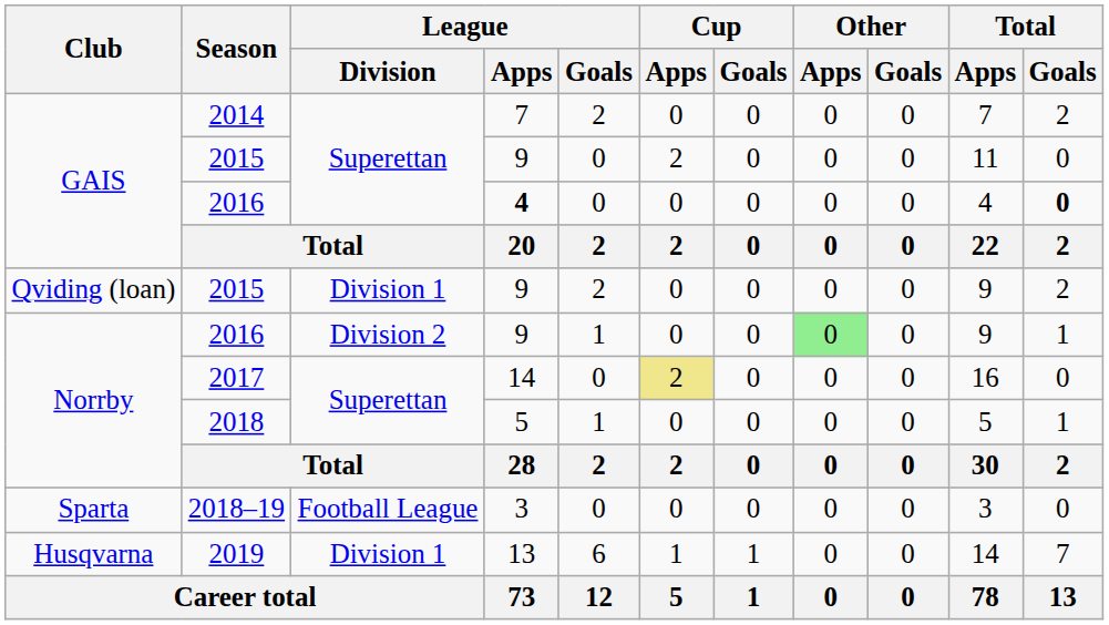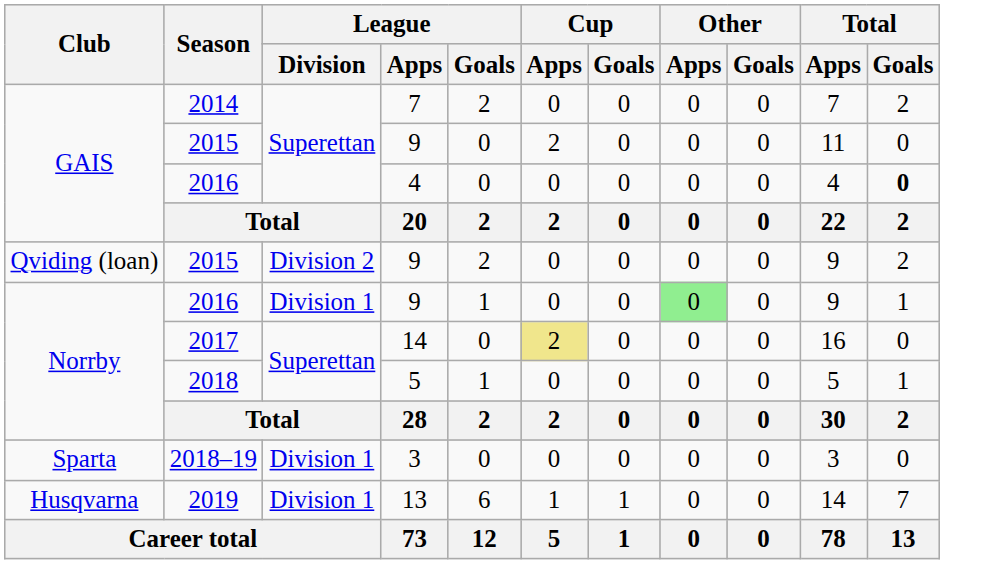GAIS / 2016 | League / Apps: bold -> normal
Qviding (loan) / 2015 | League / Division: Division 1 -> Division 2
Norrby / 2016 | League / Division: Division 2 -> Division 1
2018–19 | League / Division: Football League -> Division 1
